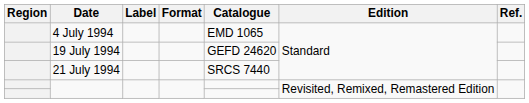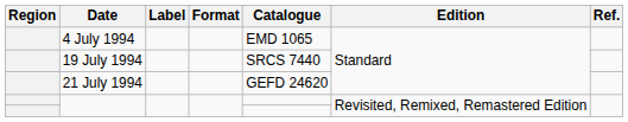19 July 1994 | Catalogue: GEFD 24620 -> SRCS 7440
21 July 1994 | Catalogue: SRCS 7440 -> GEFD 24620
